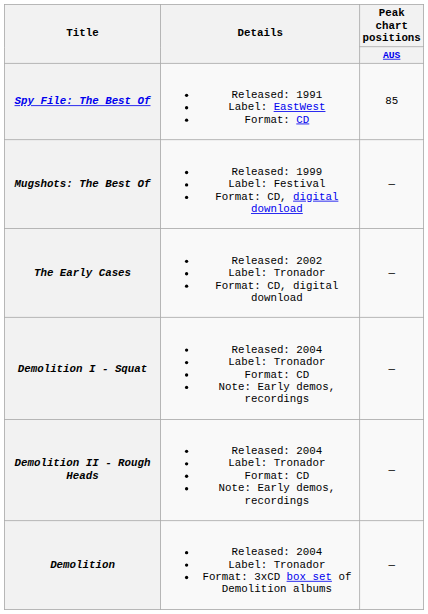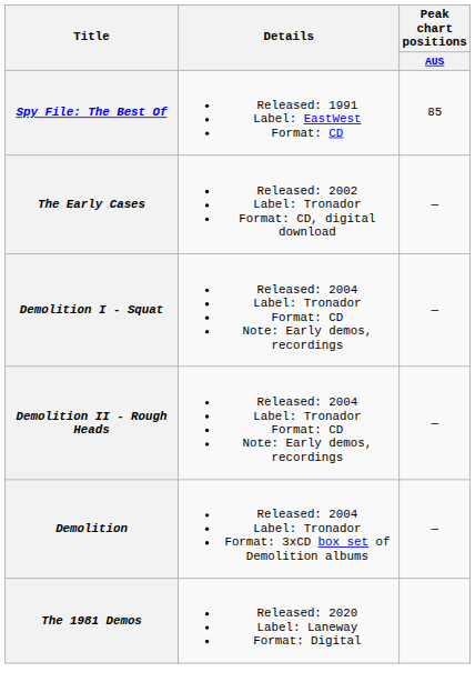- row: Mugshots: The Best Of | Released: 1999 Label: Festival Format: CD, digital download | —
+ row: The 1981 Demos | Released: 2020 Label: Laneway Format: Digital
